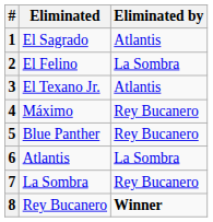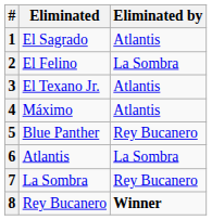4 | Eliminated by: Rey Bucanero -> Atlantis
